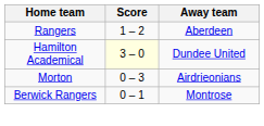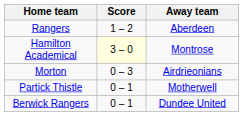Hamilton Academical | Away team: Dundee United -> Montrose
+ row: Partick Thistle | 0 – 1 | Motherwell
Berwick Rangers | Away team: Montrose -> Dundee United
